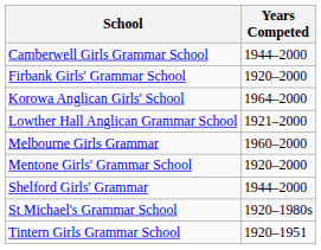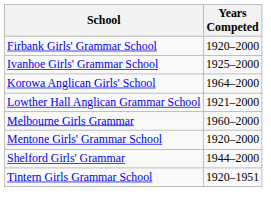- row: Camberwell Girls Grammar School | 1944–2000
+ row: Ivanhoe Girls' Grammar School | 1925–2000
- row: St Michael's Grammar School | 1920–1980s
